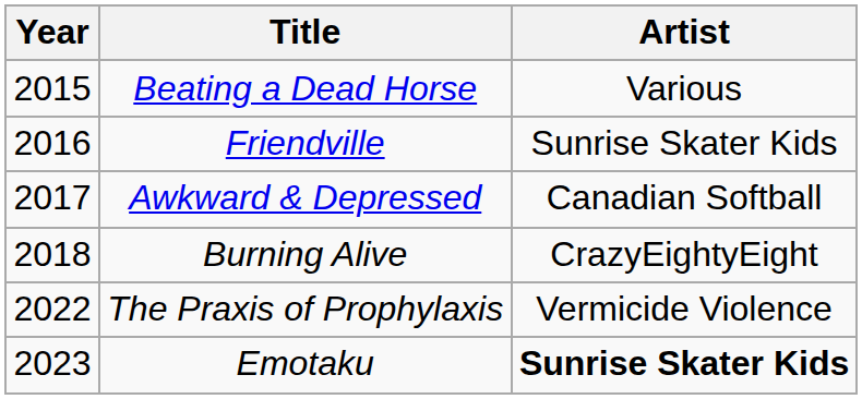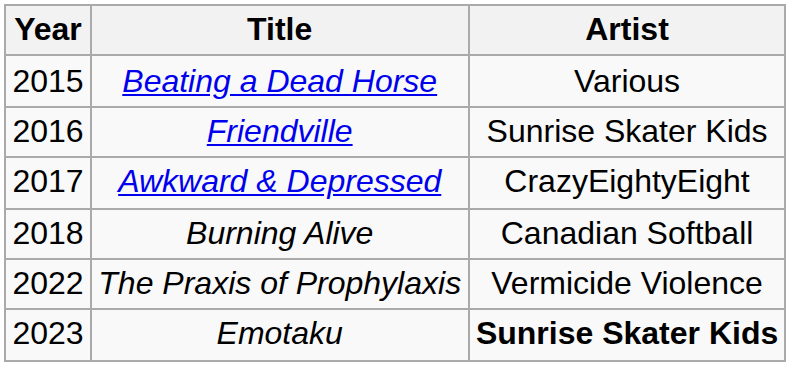Awkward & Depressed | Artist: Canadian Softball -> CrazyEightyEight
Burning Alive | Artist: CrazyEightyEight -> Canadian Softball
